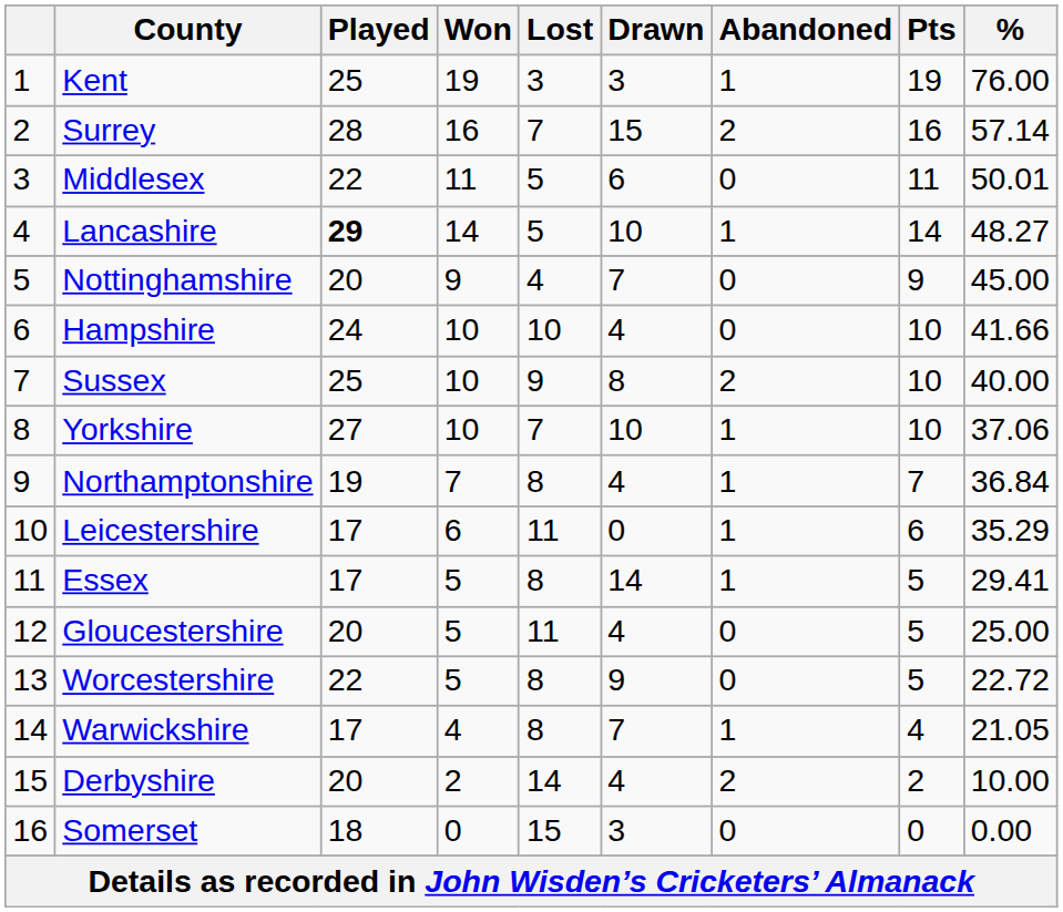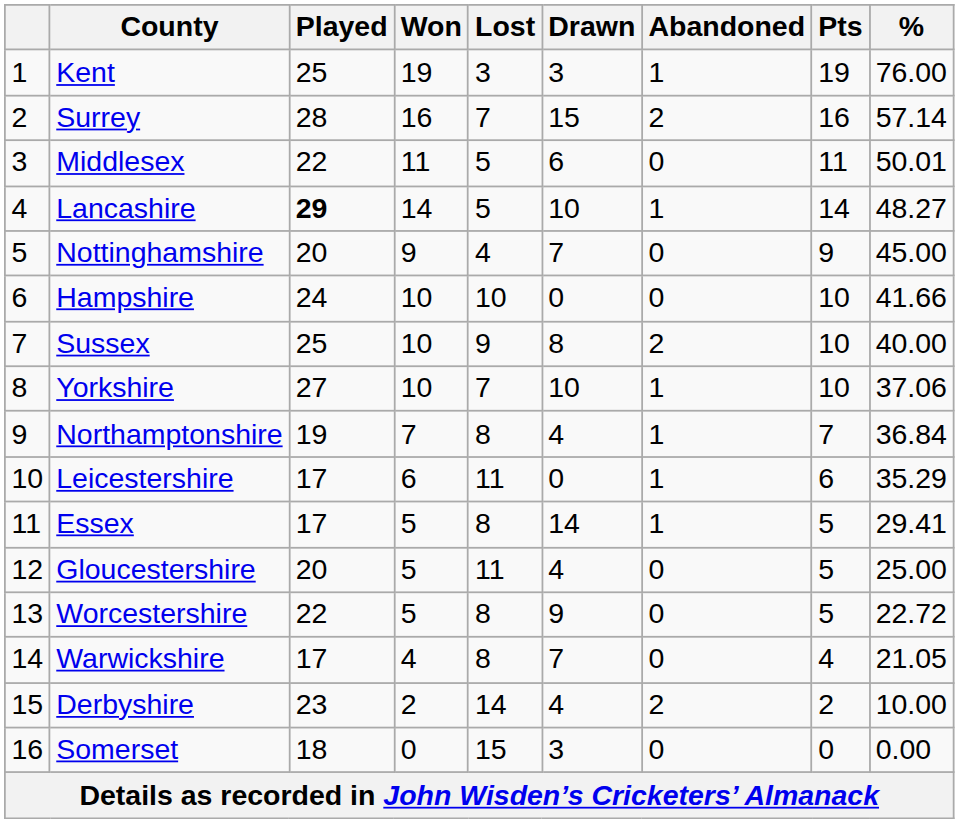Hampshire | Drawn: 4 -> 0
Warwickshire | Abandoned: 1 -> 0
Derbyshire | Played: 20 -> 23
